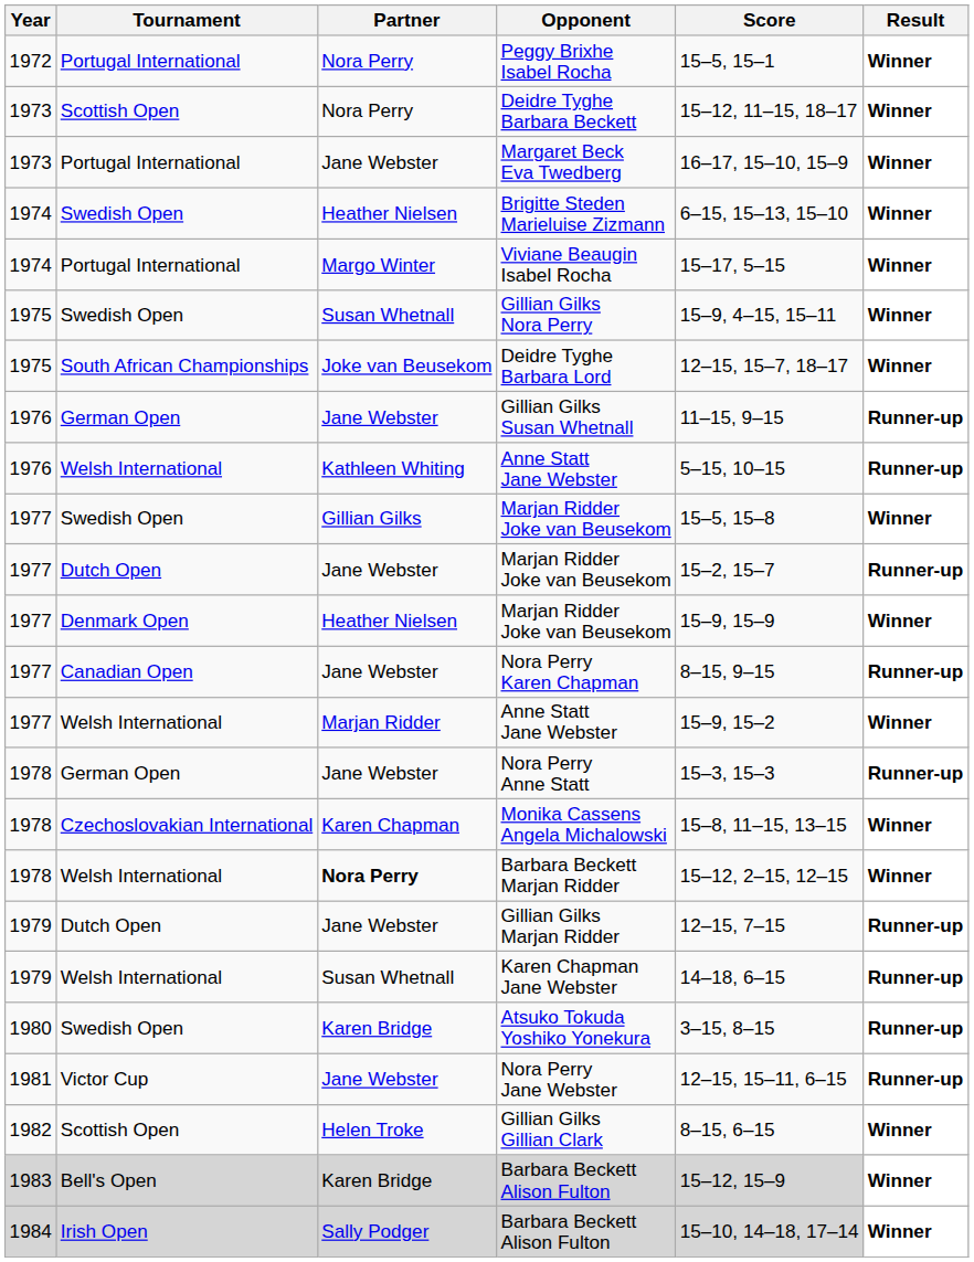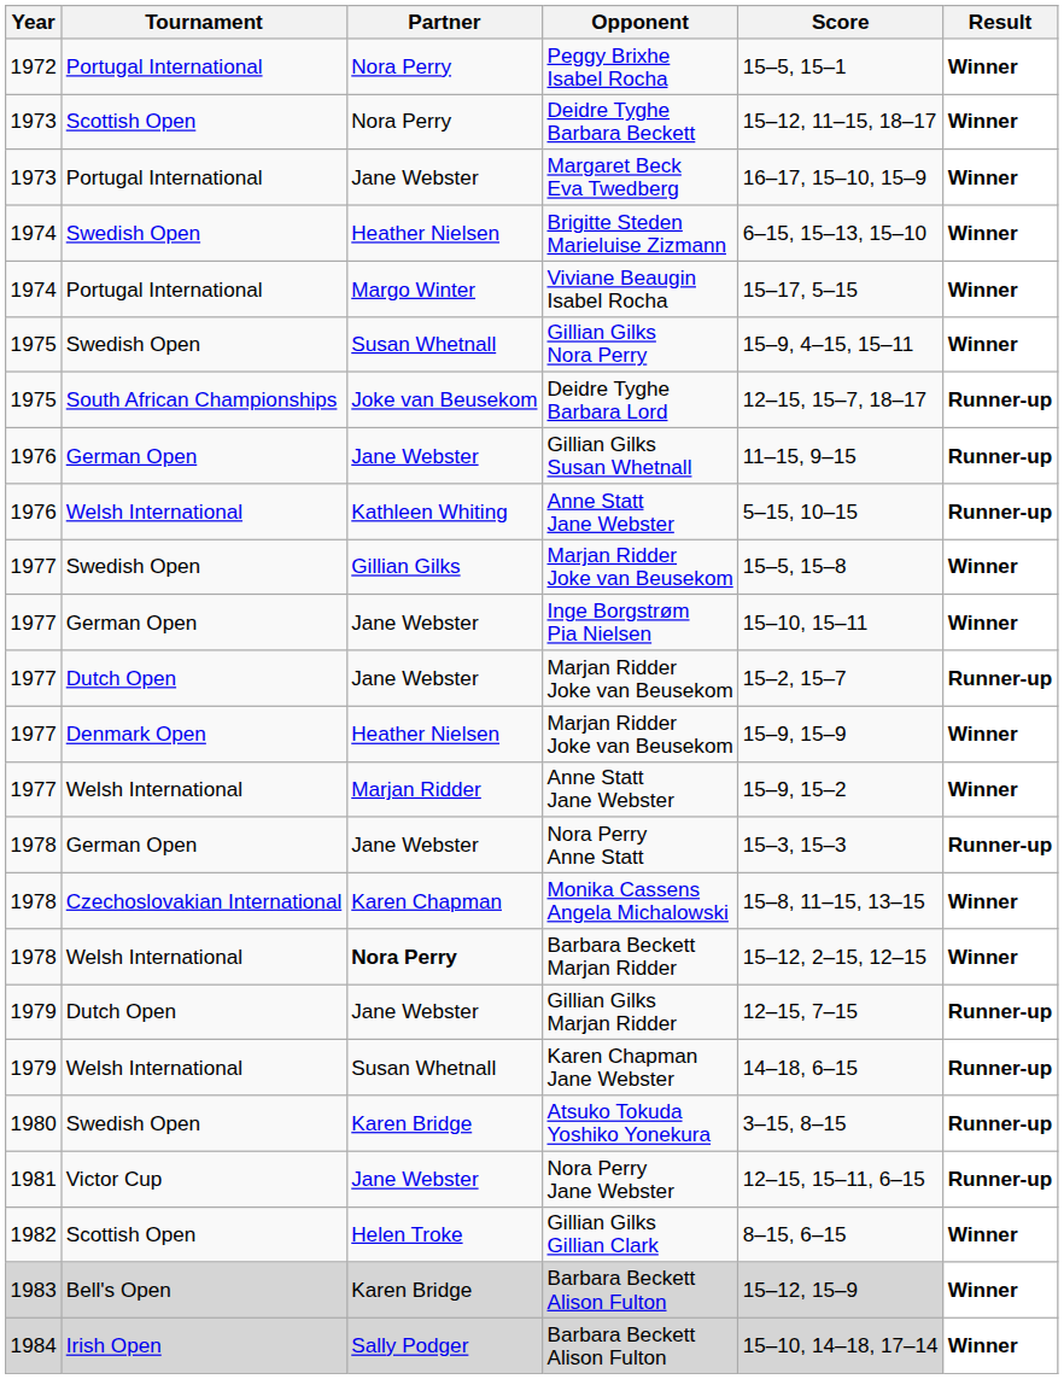Deidre Tyghe Barbara Lord | Result: Winner -> Runner-up
+ row: 1977 | German Open | Jane Webster | Inge Borgstrøm Pia Nielsen | 15–10, 15–11 | Winner
- row: 1977 | Canadian Open | Jane Webster | Nora Perry Karen Chapman | 8–15, 9–15 | Runner-up
